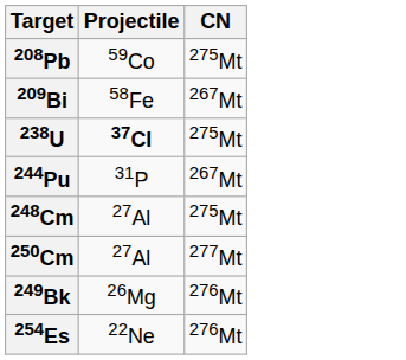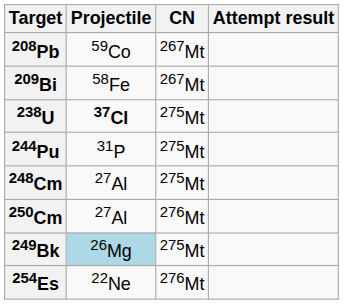+ column: Attempt result
208Pb | CN: 275Mt -> 267Mt
244Pu | CN: 267Mt -> 275Mt
250Cm | CN: 277Mt -> 276Mt
249Bk | Projectile: no background -> lightblue background
249Bk | CN: 276Mt -> 275Mt
